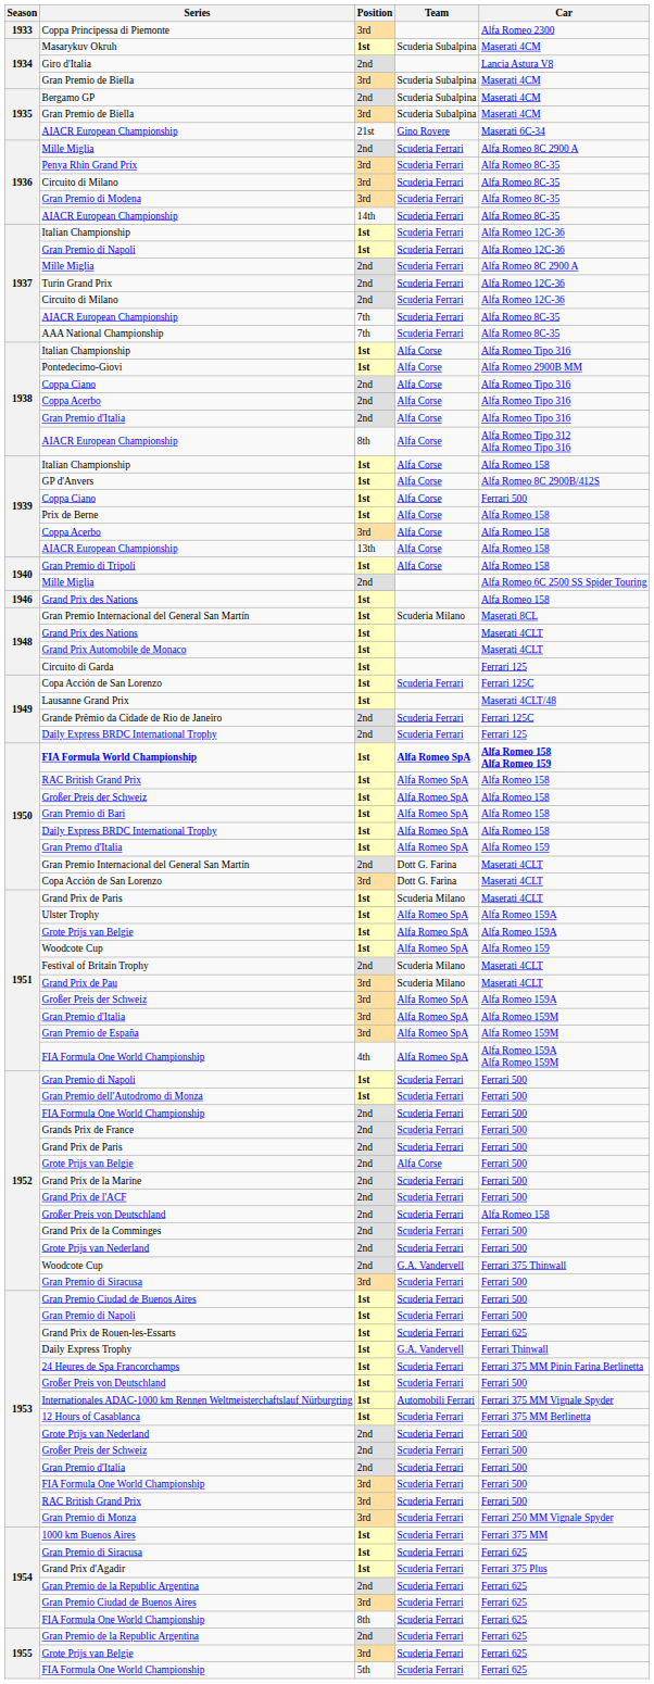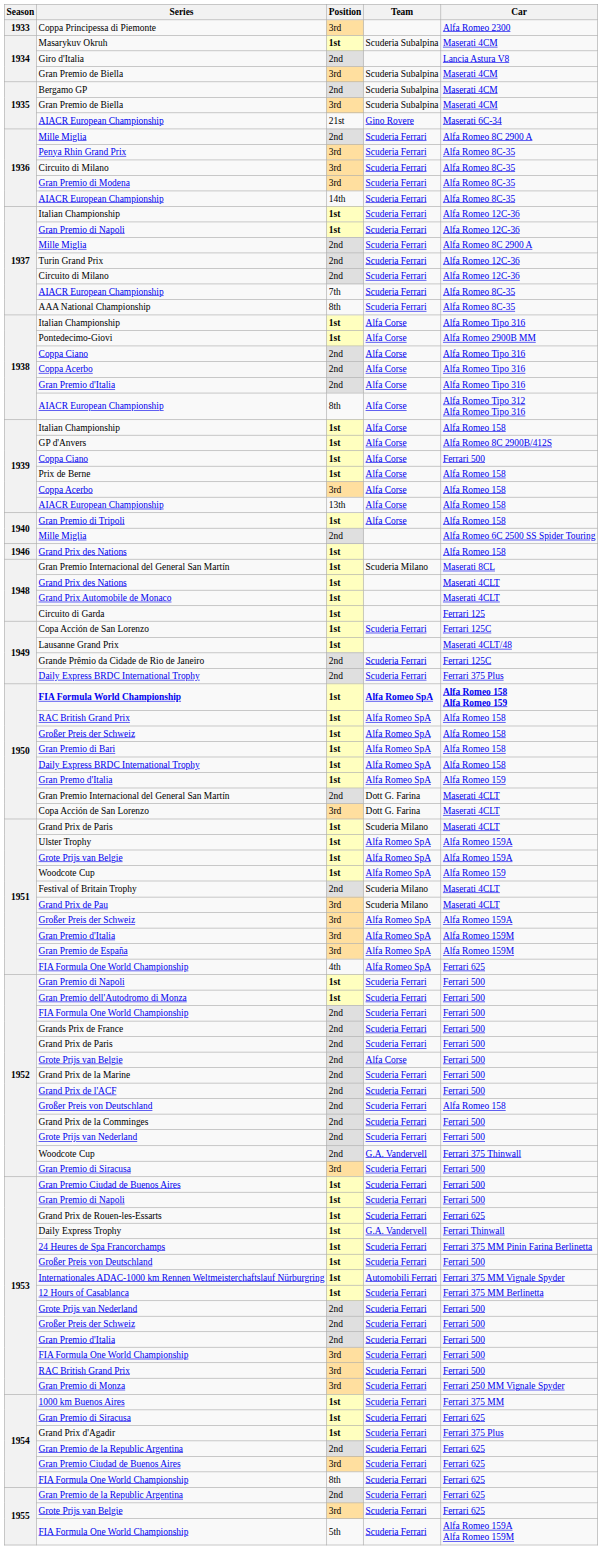AAA National Championship | Position: 7th -> 8th
1949 / Daily Express BRDC International Trophy | Car: Ferrari 125 -> Ferrari 375 Plus
1951 / FIA Formula One World Championship | Car: Alfa Romeo 159A Alfa Romeo 159M -> Ferrari 625
1955 / FIA Formula One World Championship | Car: Ferrari 625 -> Alfa Romeo 159A Alfa Romeo 159M
